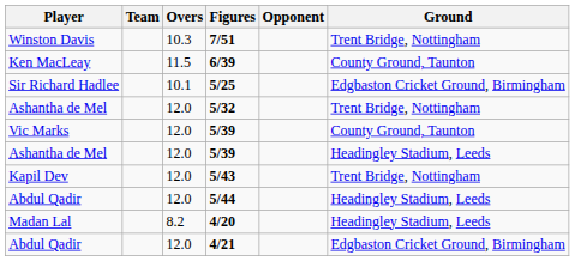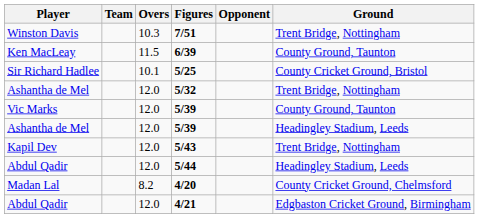5/25 | Ground: Edgbaston Cricket Ground, Birmingham -> County Cricket Ground, Bristol
4/20 | Ground: Headingley Stadium, Leeds -> County Cricket Ground, Chelmsford
